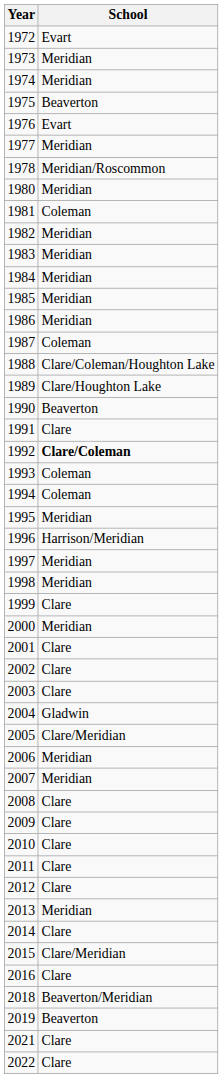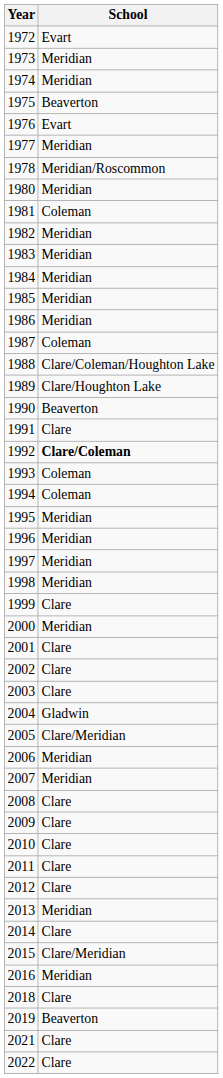1996 | School: Harrison/Meridian -> Meridian
2016 | School: Clare -> Meridian
2018 | School: Beaverton/Meridian -> Clare
